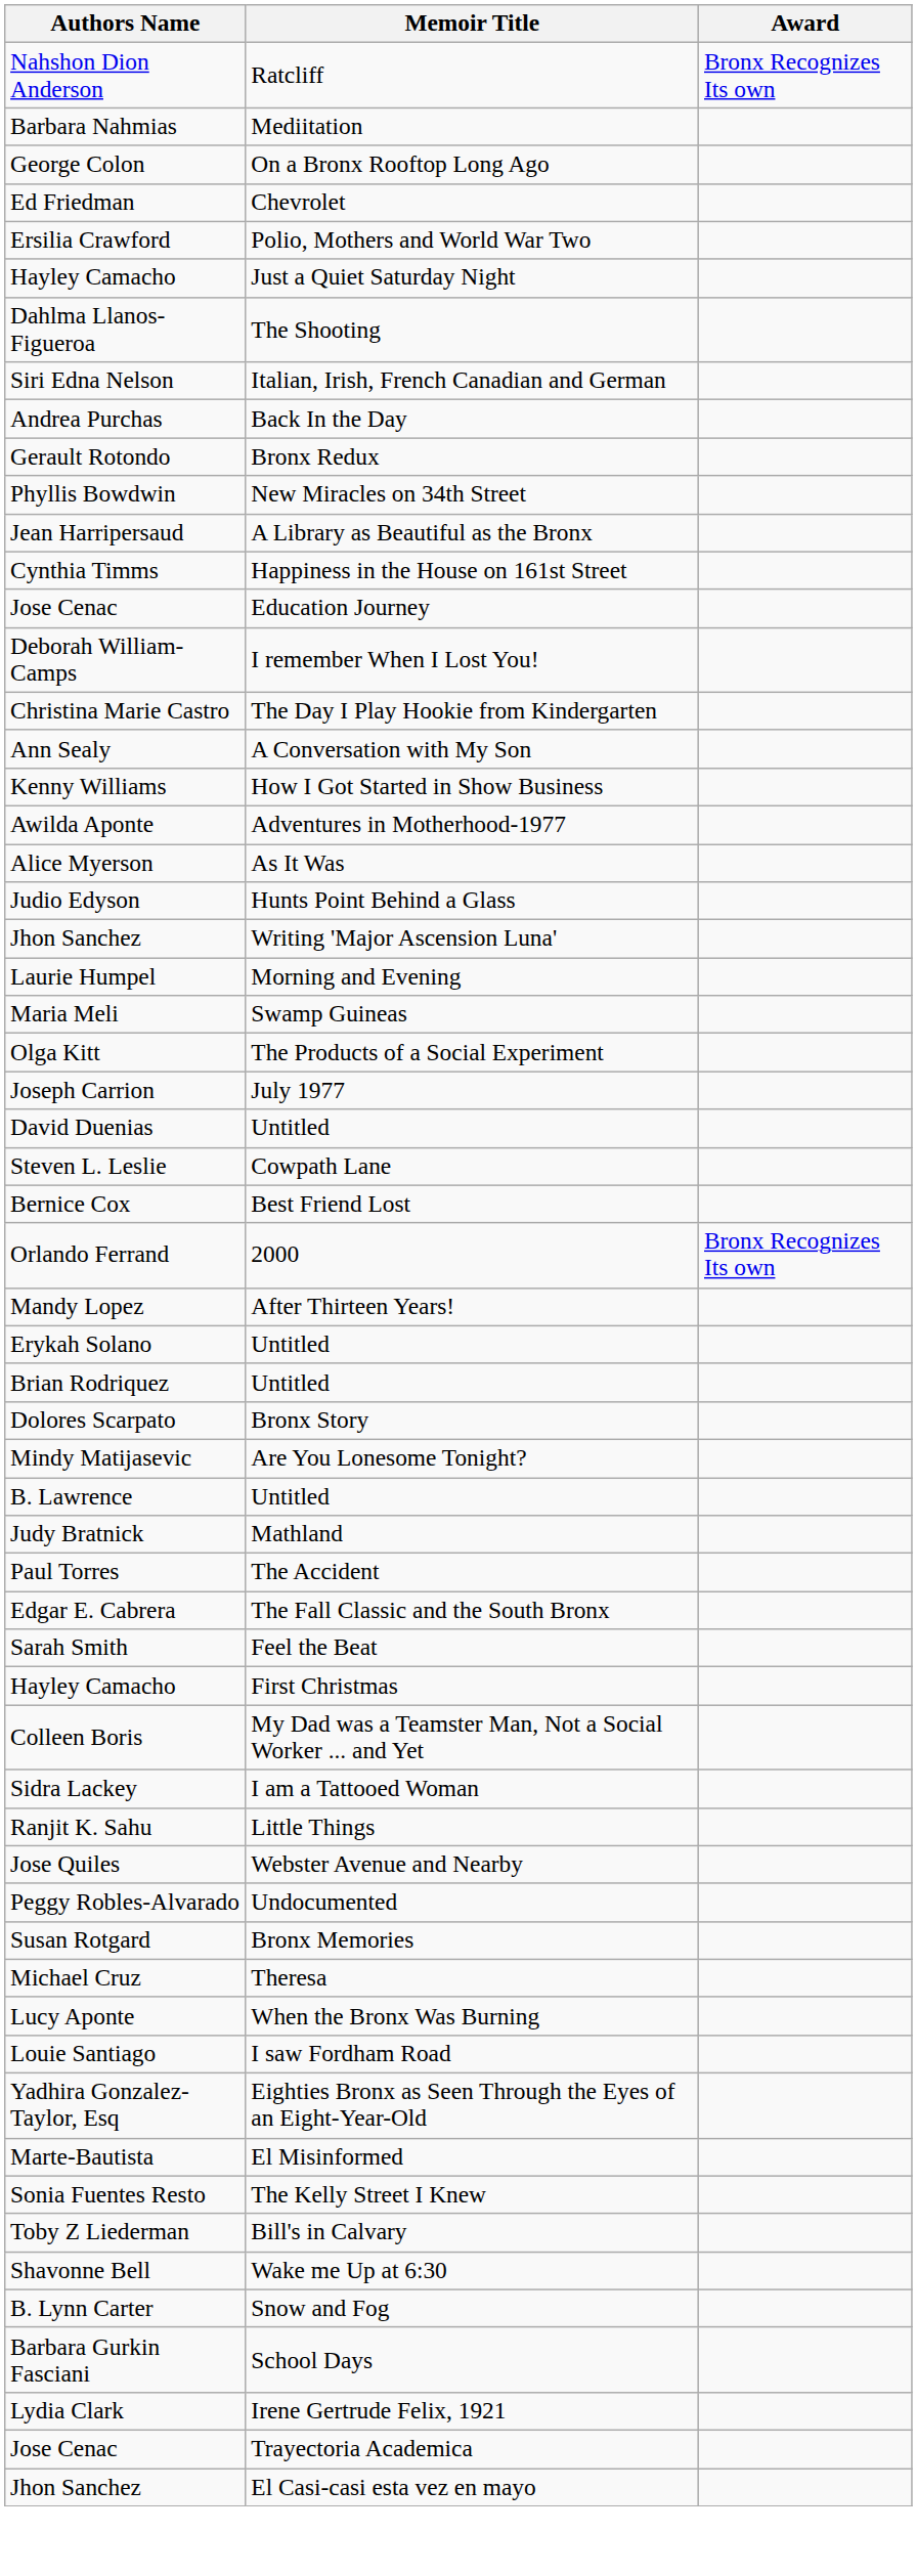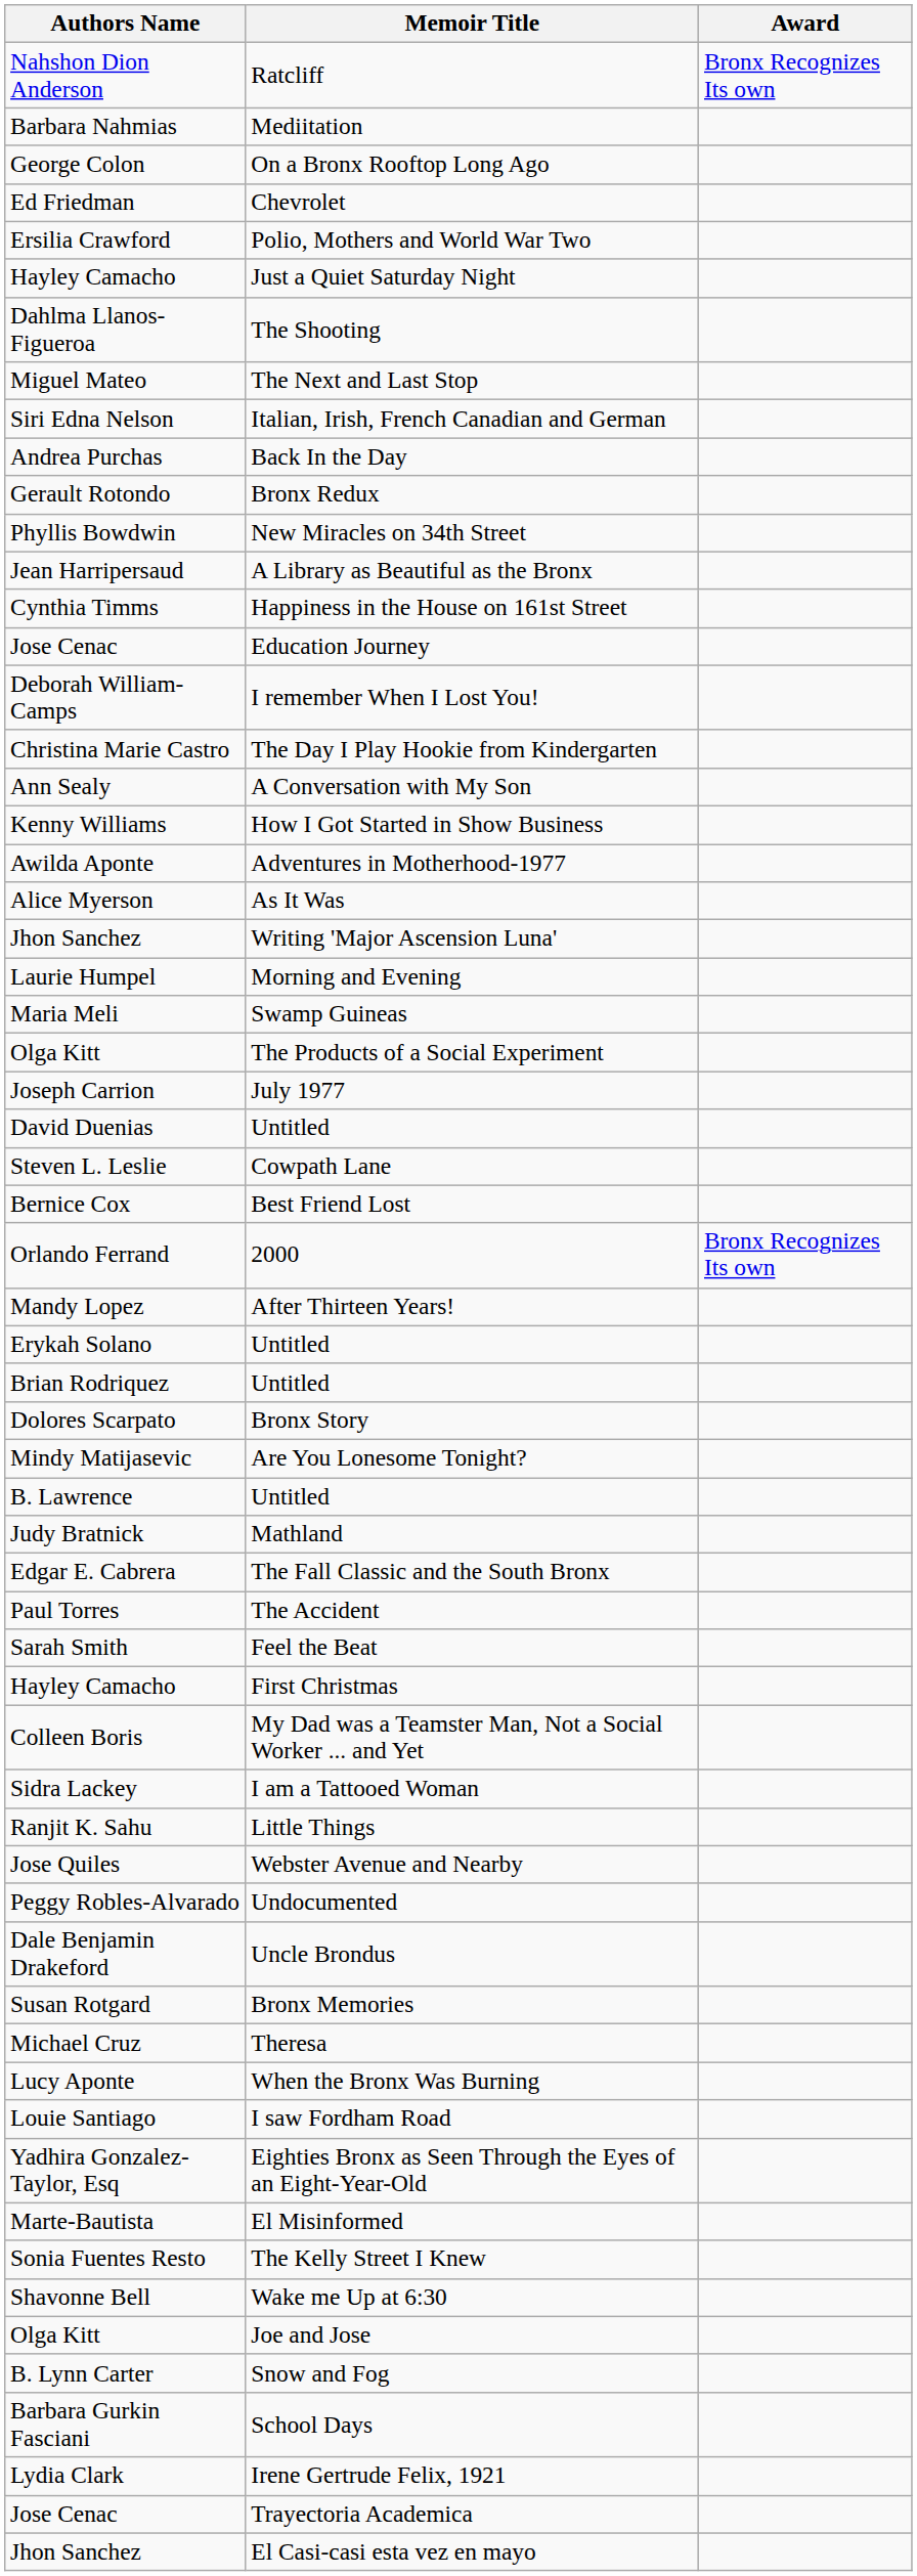+ row: Miguel Mateo | The Next and Last Stop
- row: Judio Edyson | Hunts Point Behind a Glass
rows swapped: The Accident <-> The Fall Classic and the South Bronx
+ row: Dale Benjamin Drakeford | Uncle Brondus
- row: Toby Z Liederman | Bill's in Calvary
+ row: Olga Kitt | Joe and Jose
